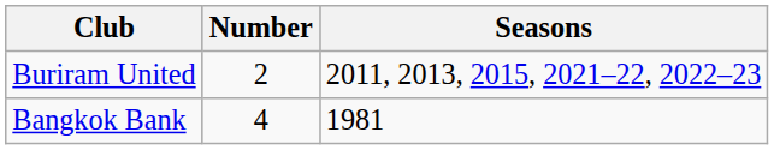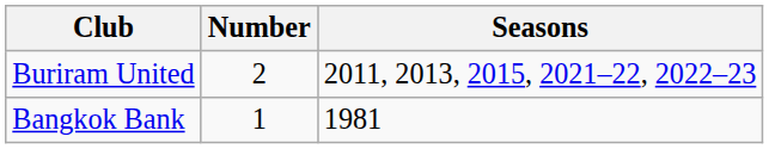Bangkok Bank | Number: 4 -> 1
